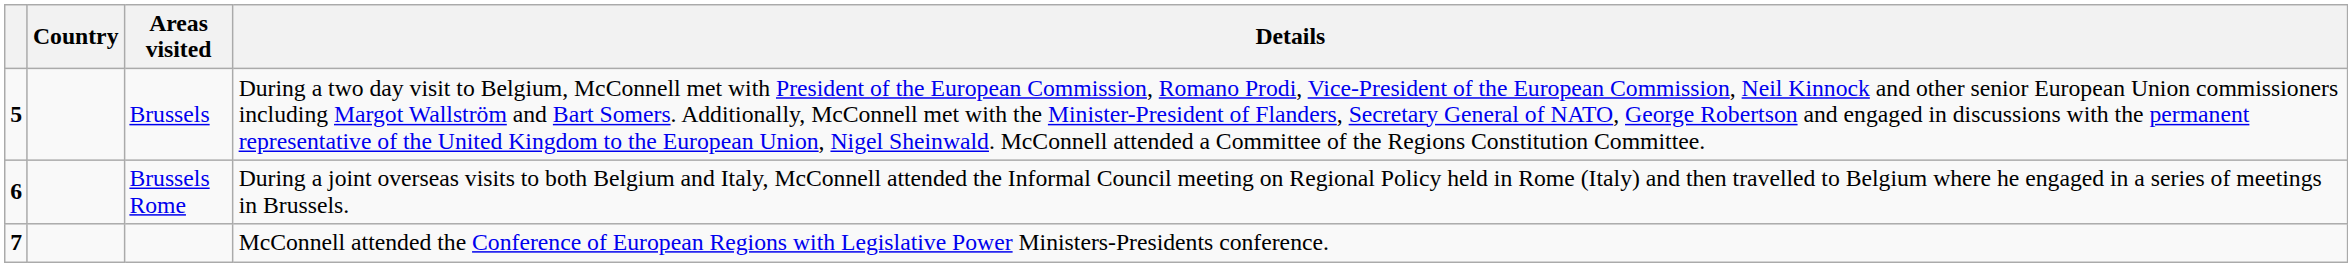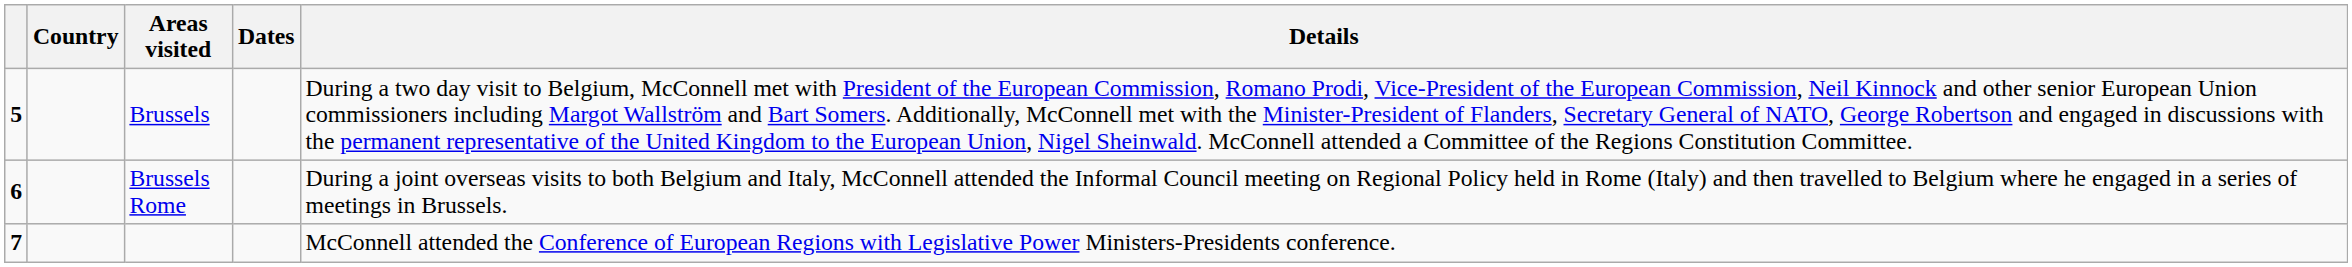+ column: Dates
